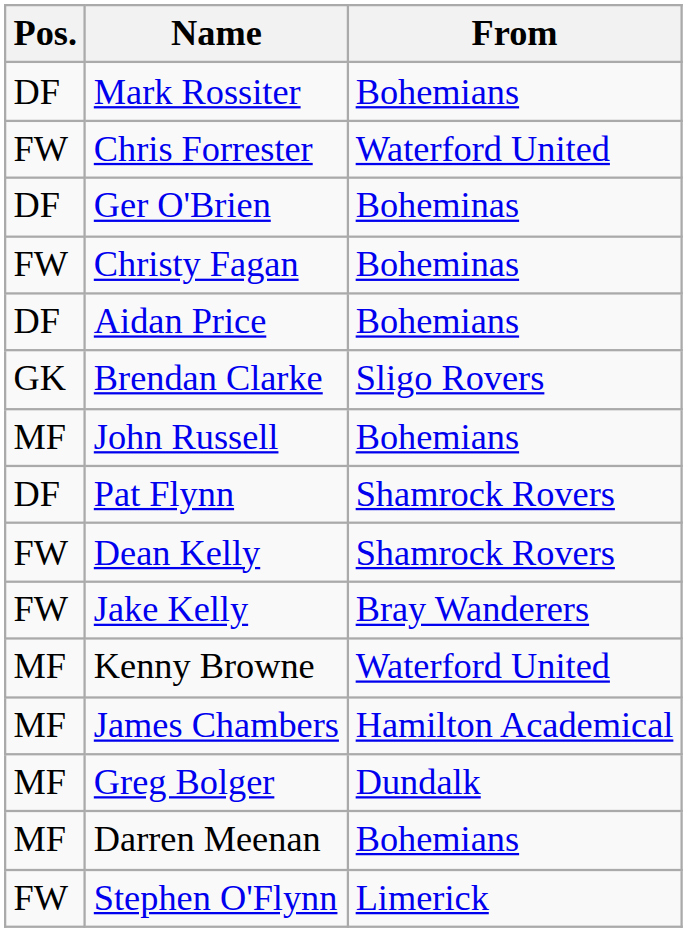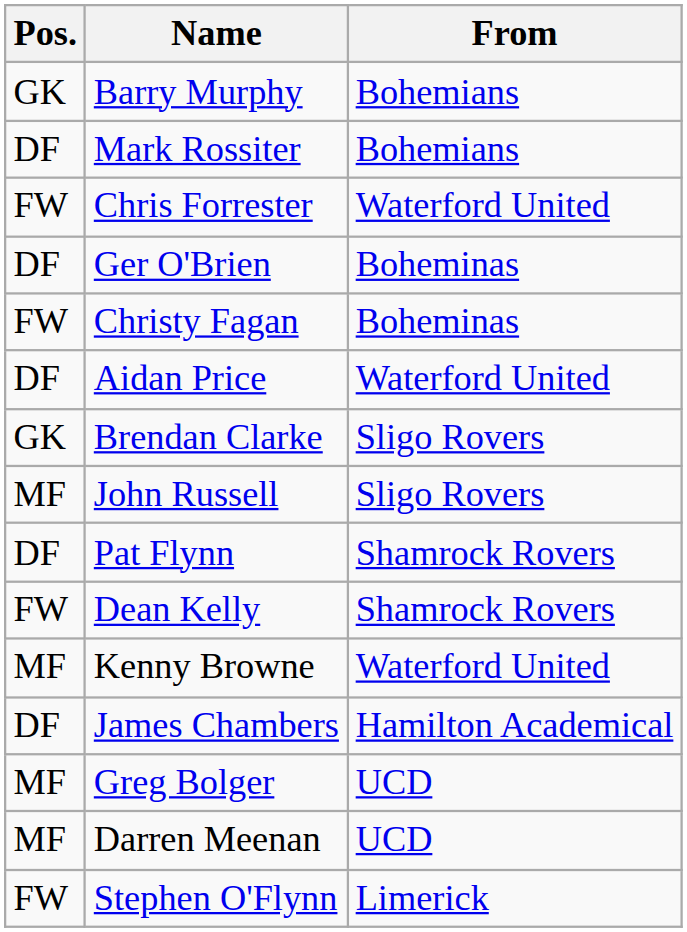+ row: GK | Barry Murphy | Bohemians
Aidan Price | From: Bohemians -> Waterford United
John Russell | From: Bohemians -> Sligo Rovers
- row: FW | Jake Kelly | Bray Wanderers
James Chambers | Pos.: MF -> DF
Greg Bolger | From: Dundalk -> UCD
Darren Meenan | From: Bohemians -> UCD
